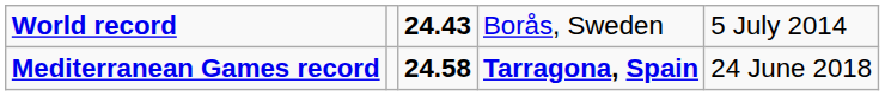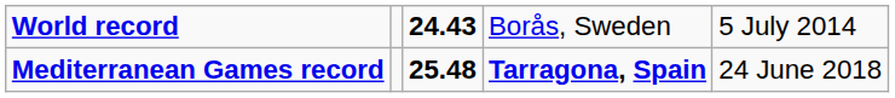Mediterranean Games record | column 3: 24.58 -> 25.48
